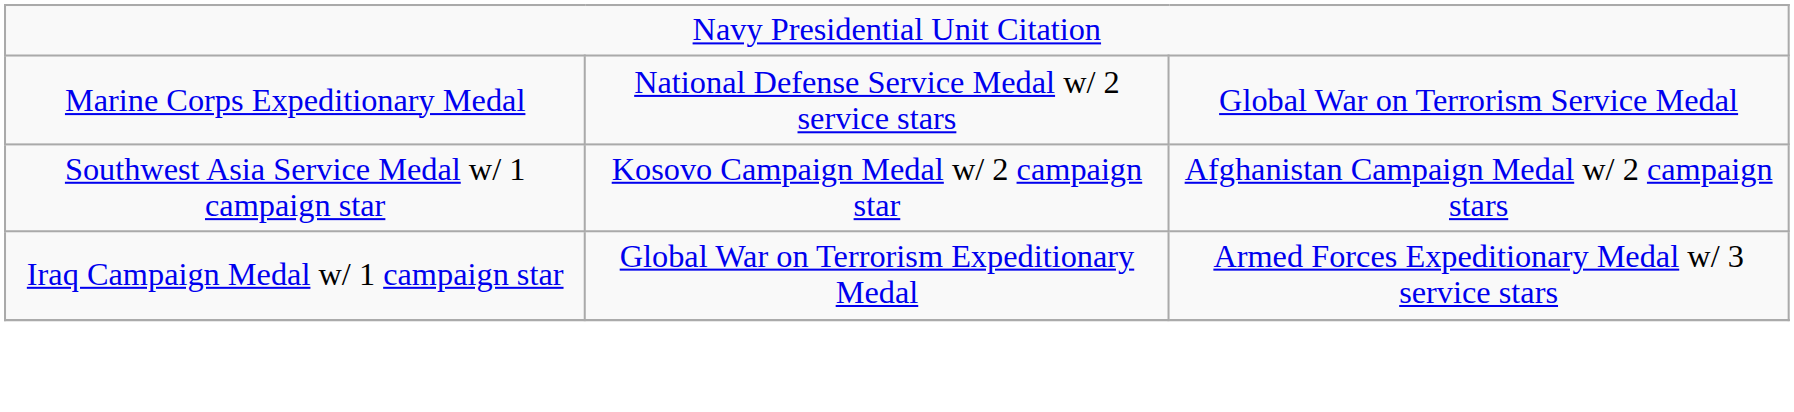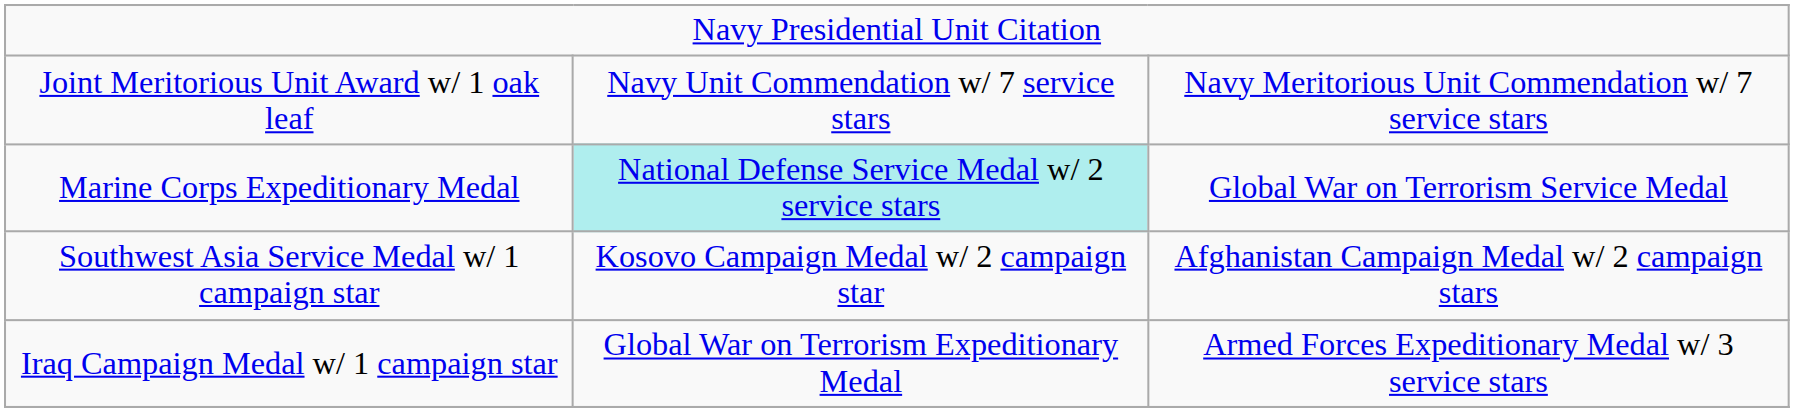+ row: Joint Meritorious Unit Award w/ 1 oak leaf | Navy Unit Commendation w/ 7 service stars | Navy Meritorious Unit Commendation w/ 7 service stars
Marine Corps Expeditionary Medal | column 2: no background -> paleturquoise background
